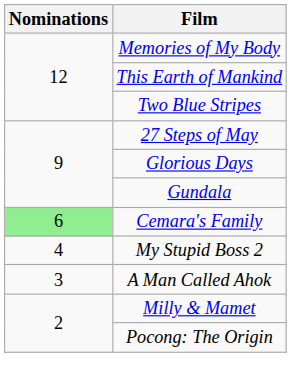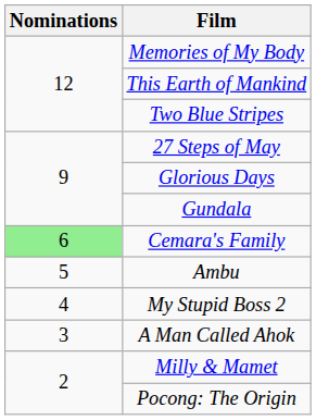+ row: 5 | Ambu
